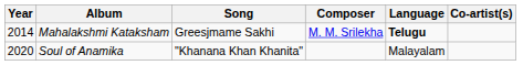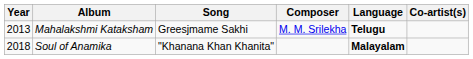Mahalakshmi Kataksham | Year: 2014 -> 2013
Soul of Anamika | Year: 2020 -> 2018
Soul of Anamika | Language: normal -> bold
